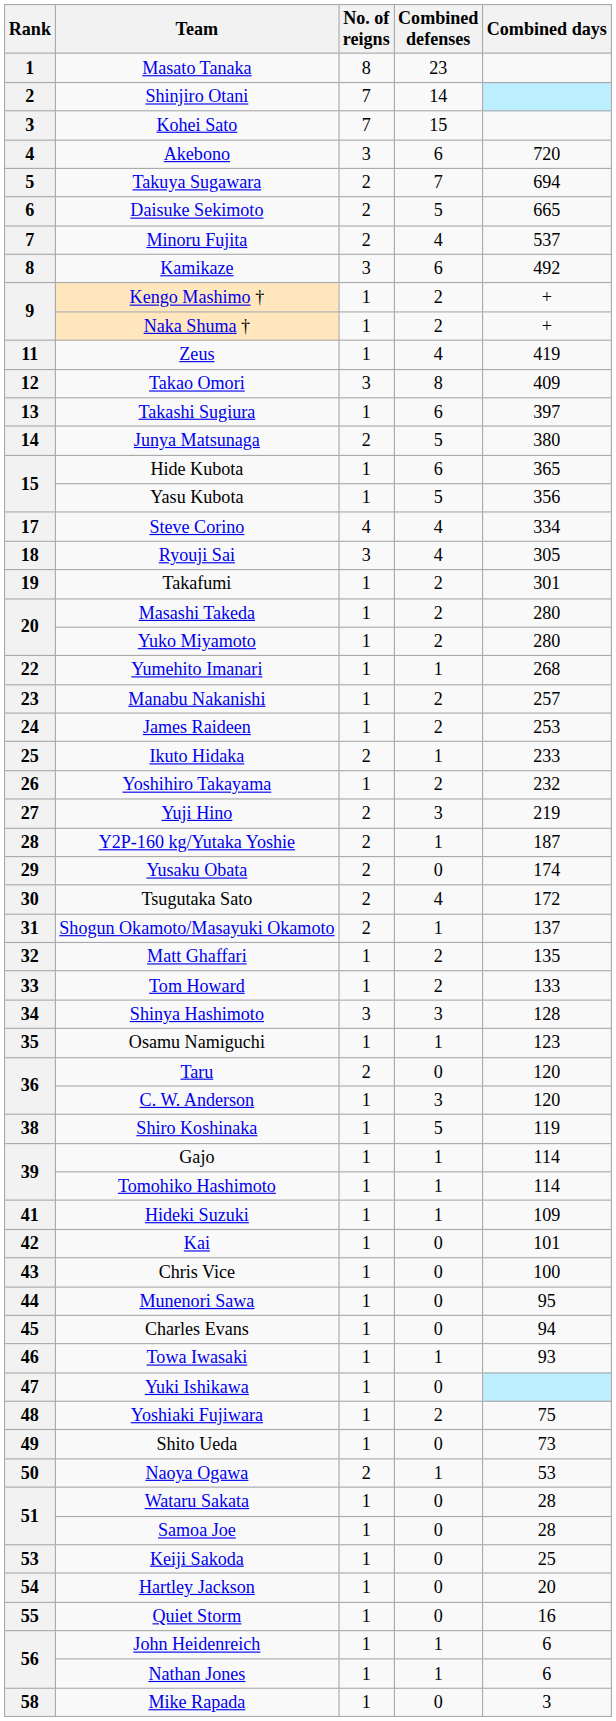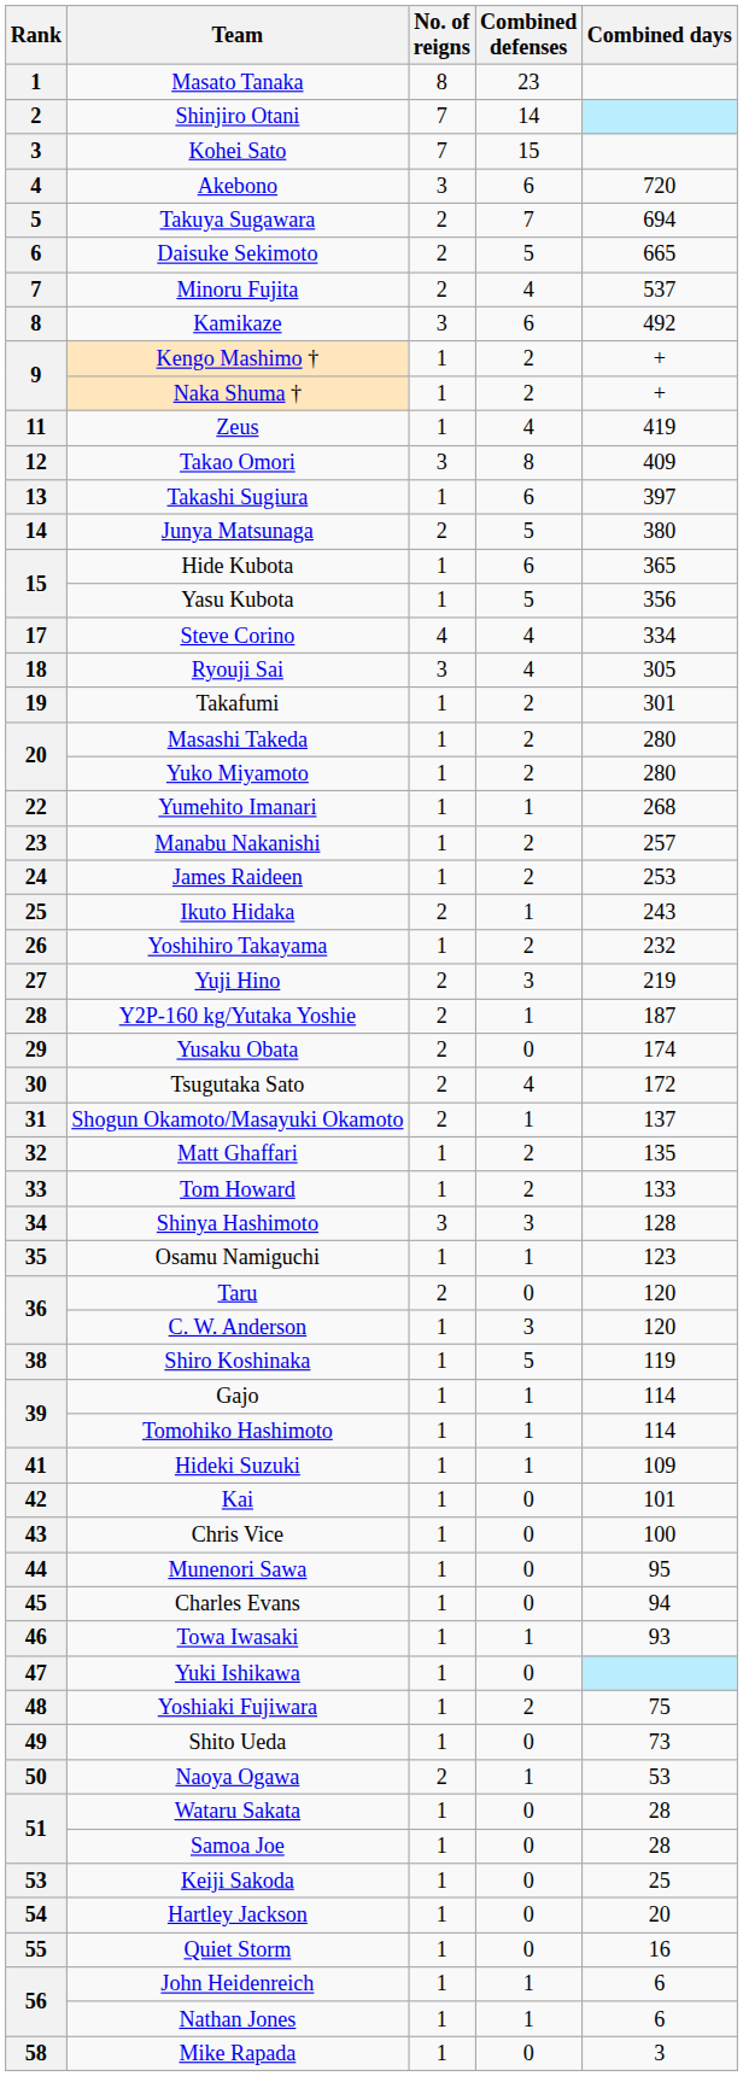Ikuto Hidaka | Combined days: 233 -> 243
